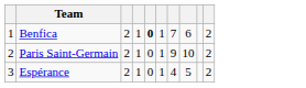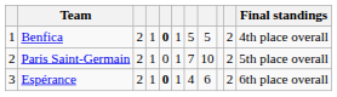+ column: Final standings | 4th place overall | 5th place overall | 6th place overall
Benfica | column 7: 7 -> 5
Benfica | column 8: 6 -> 5
Paris Saint-Germain | column 7: 9 -> 7
Espérance | column 5: normal -> bold
Espérance | column 8: 5 -> 6
